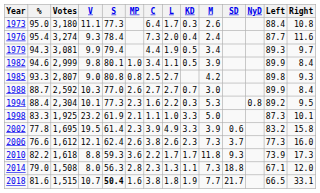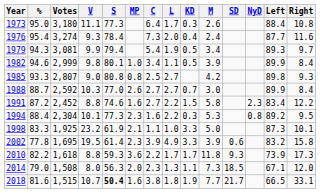1979 | C: 4.4 -> 5.4
+ row: 1991 | 87.2 | 2,452 | 8.8 | 74.6 | 1.6 | 2.7 | 2.2 | 1.5 | 5.8 | 2.3 | 83.4 | 12.2
- row: 2006 | 76.6 | 1,612 | 12.1 | 62.4 | 2.6 | 3.8 | 2.6 | 2.3 | 7.3 | 3.7 | 77.3 | 16.0
2014 | MP: 2.8 -> 2.0
2014 | SD: 18.8 -> 18.5
